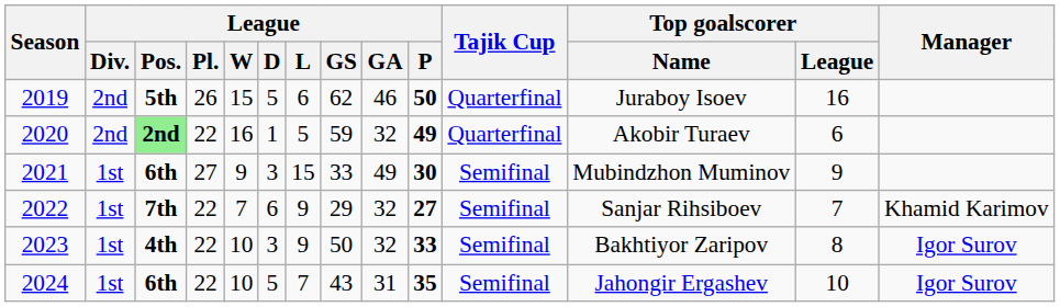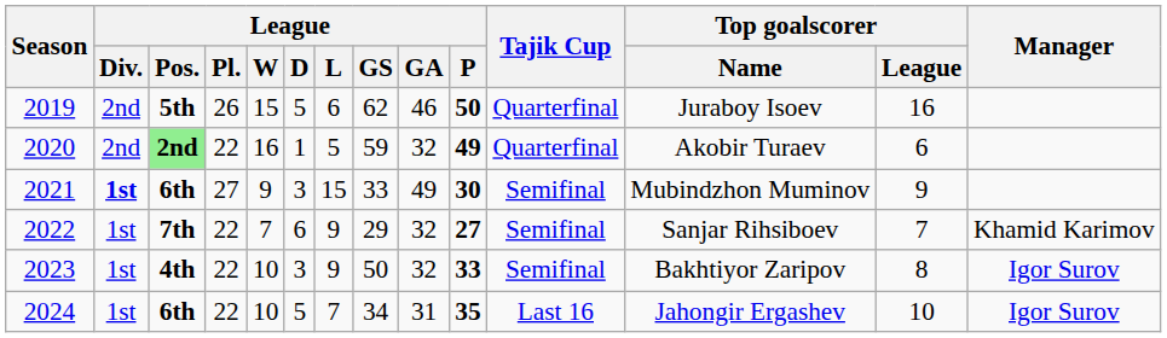2021 | League / Div.: normal -> bold
2024 | League / GS: 43 -> 34
2024 | Tajik Cup: Semifinal -> Last 16
